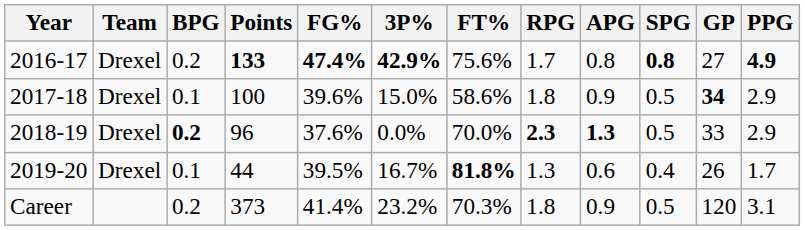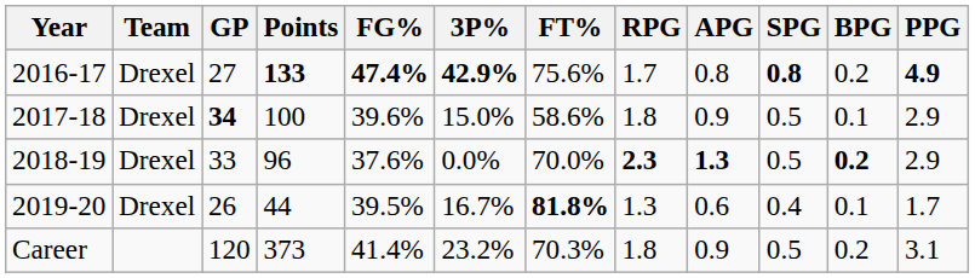columns swapped: GP <-> BPG
